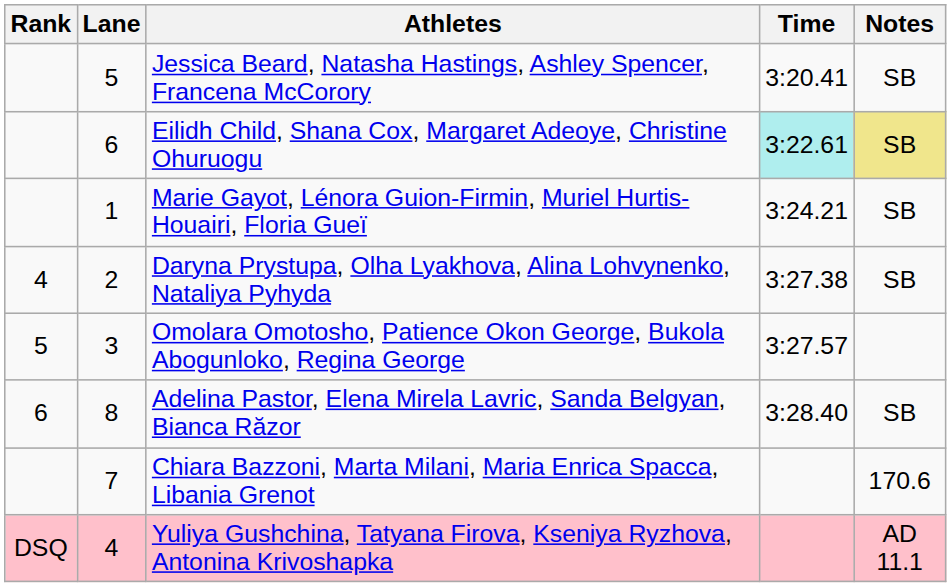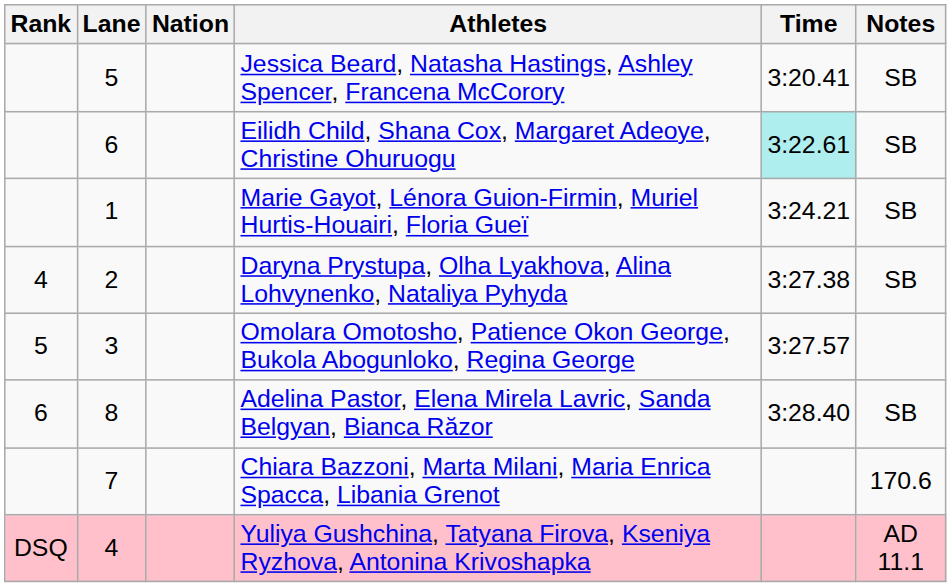+ column: Nation
Eilidh Child, Shana Cox, Margaret Adeoye, Christine Ohuruogu | Notes: khaki background -> no background
